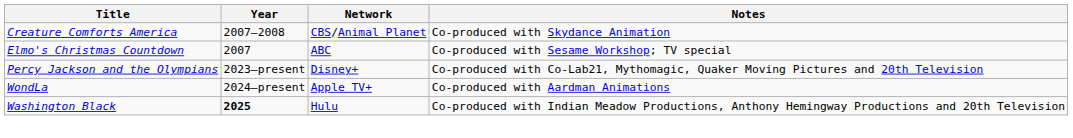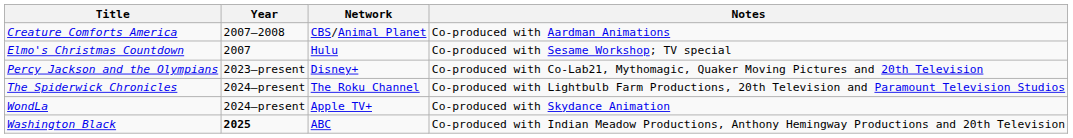Creature Comforts America | Notes: Co-produced with Skydance Animation -> Co-produced with Aardman Animations
Elmo's Christmas Countdown | Network: ABC -> Hulu
+ row: The Spiderwick Chronicles | 2024–present | The Roku Channel | Co-produced with Lightbulb Farm Productions, 20th Television and Paramount Television Studios
WondLa | Notes: Co-produced with Aardman Animations -> Co-produced with Skydance Animation
Washington Black | Network: Hulu -> ABC
